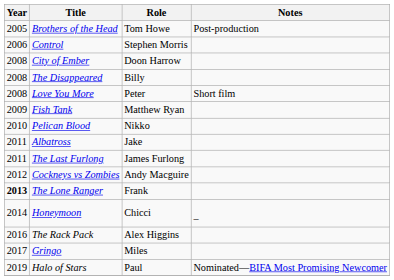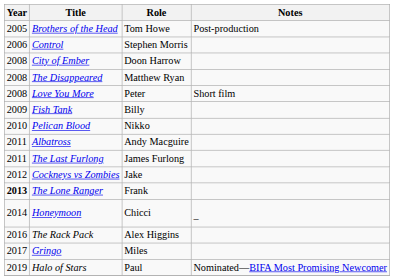The Disappeared | Role: Billy -> Matthew Ryan
Fish Tank | Role: Matthew Ryan -> Billy
Albatross | Role: Jake -> Andy Macguire
Cockneys vs Zombies | Role: Andy Macguire -> Jake
